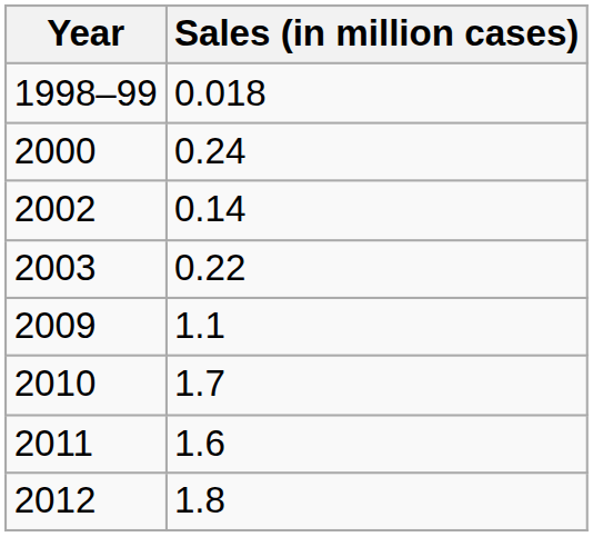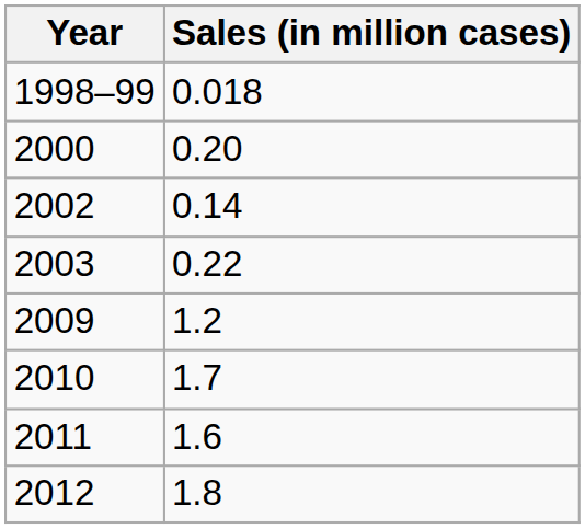2000 | Sales (in million cases): 0.24 -> 0.20
2009 | Sales (in million cases): 1.1 -> 1.2
